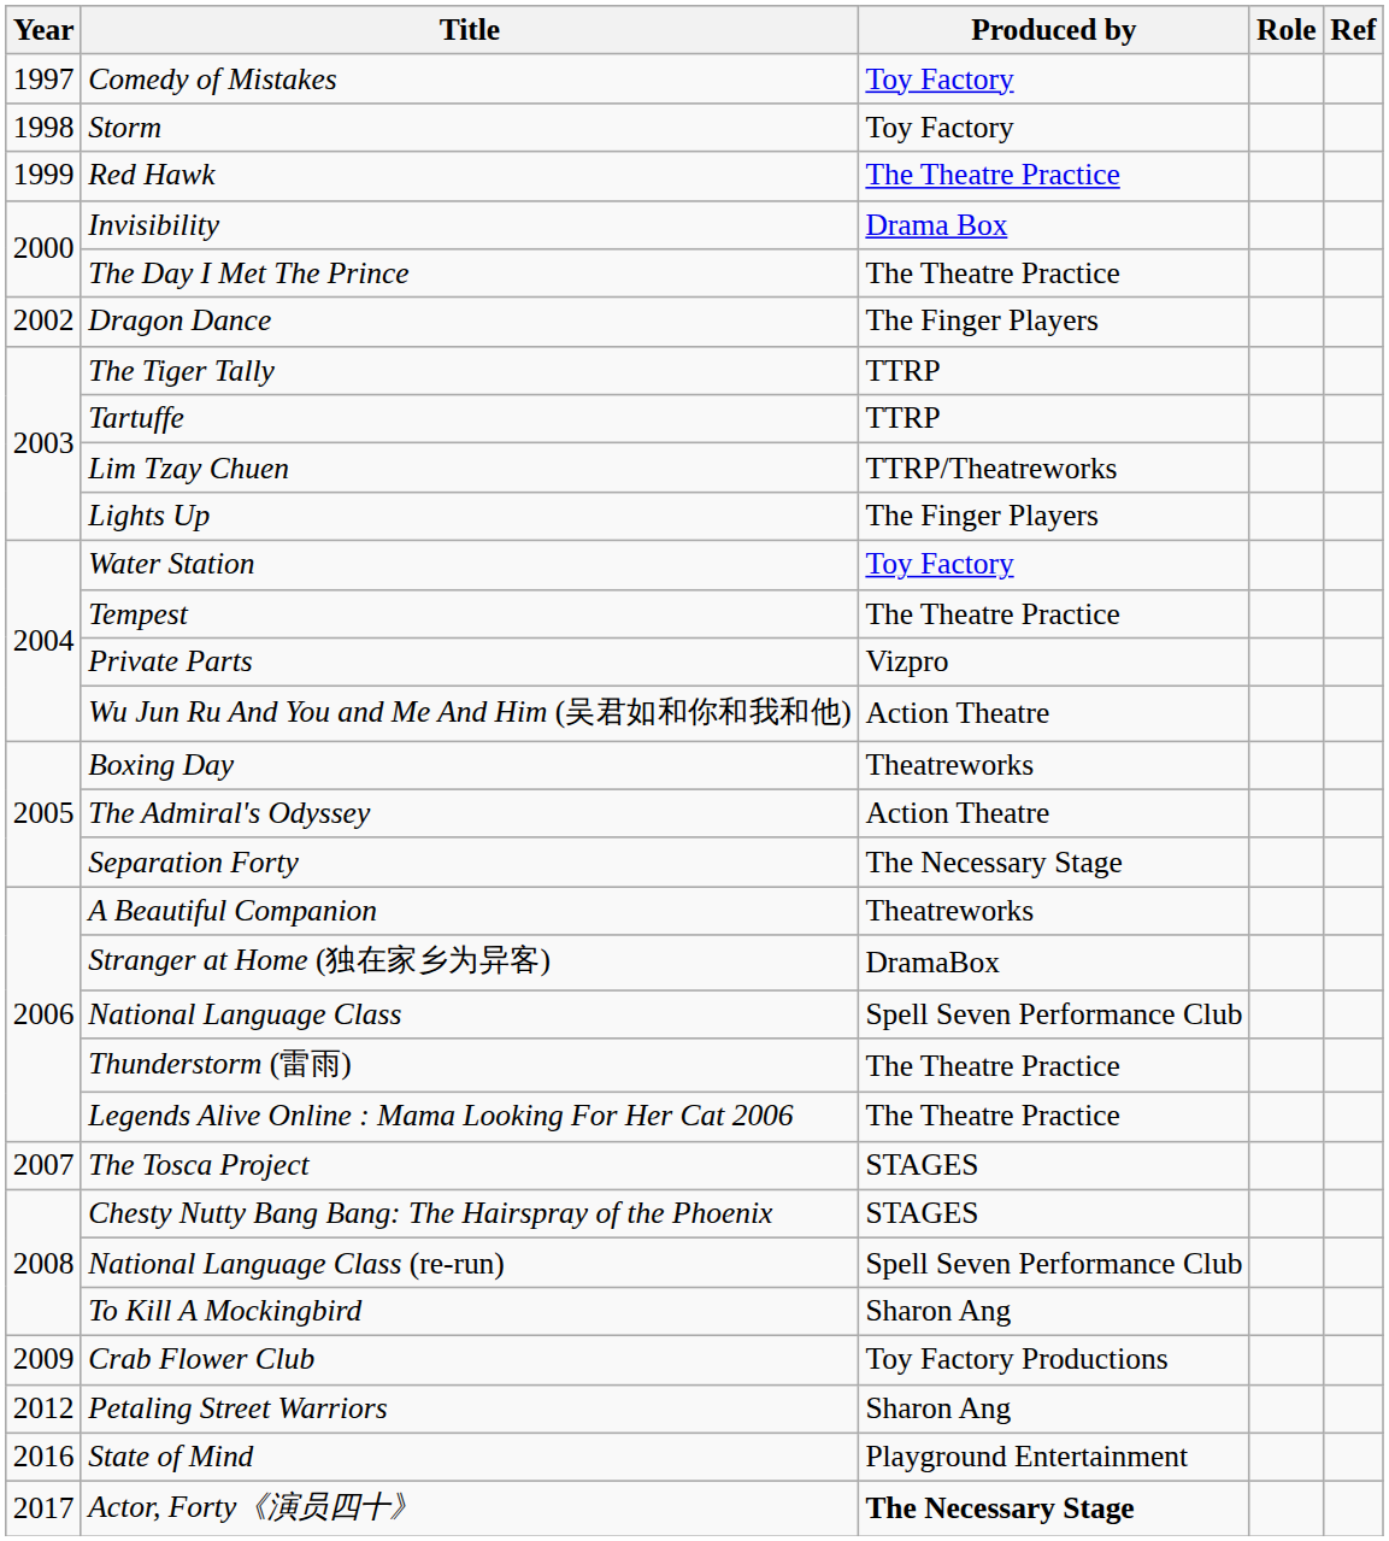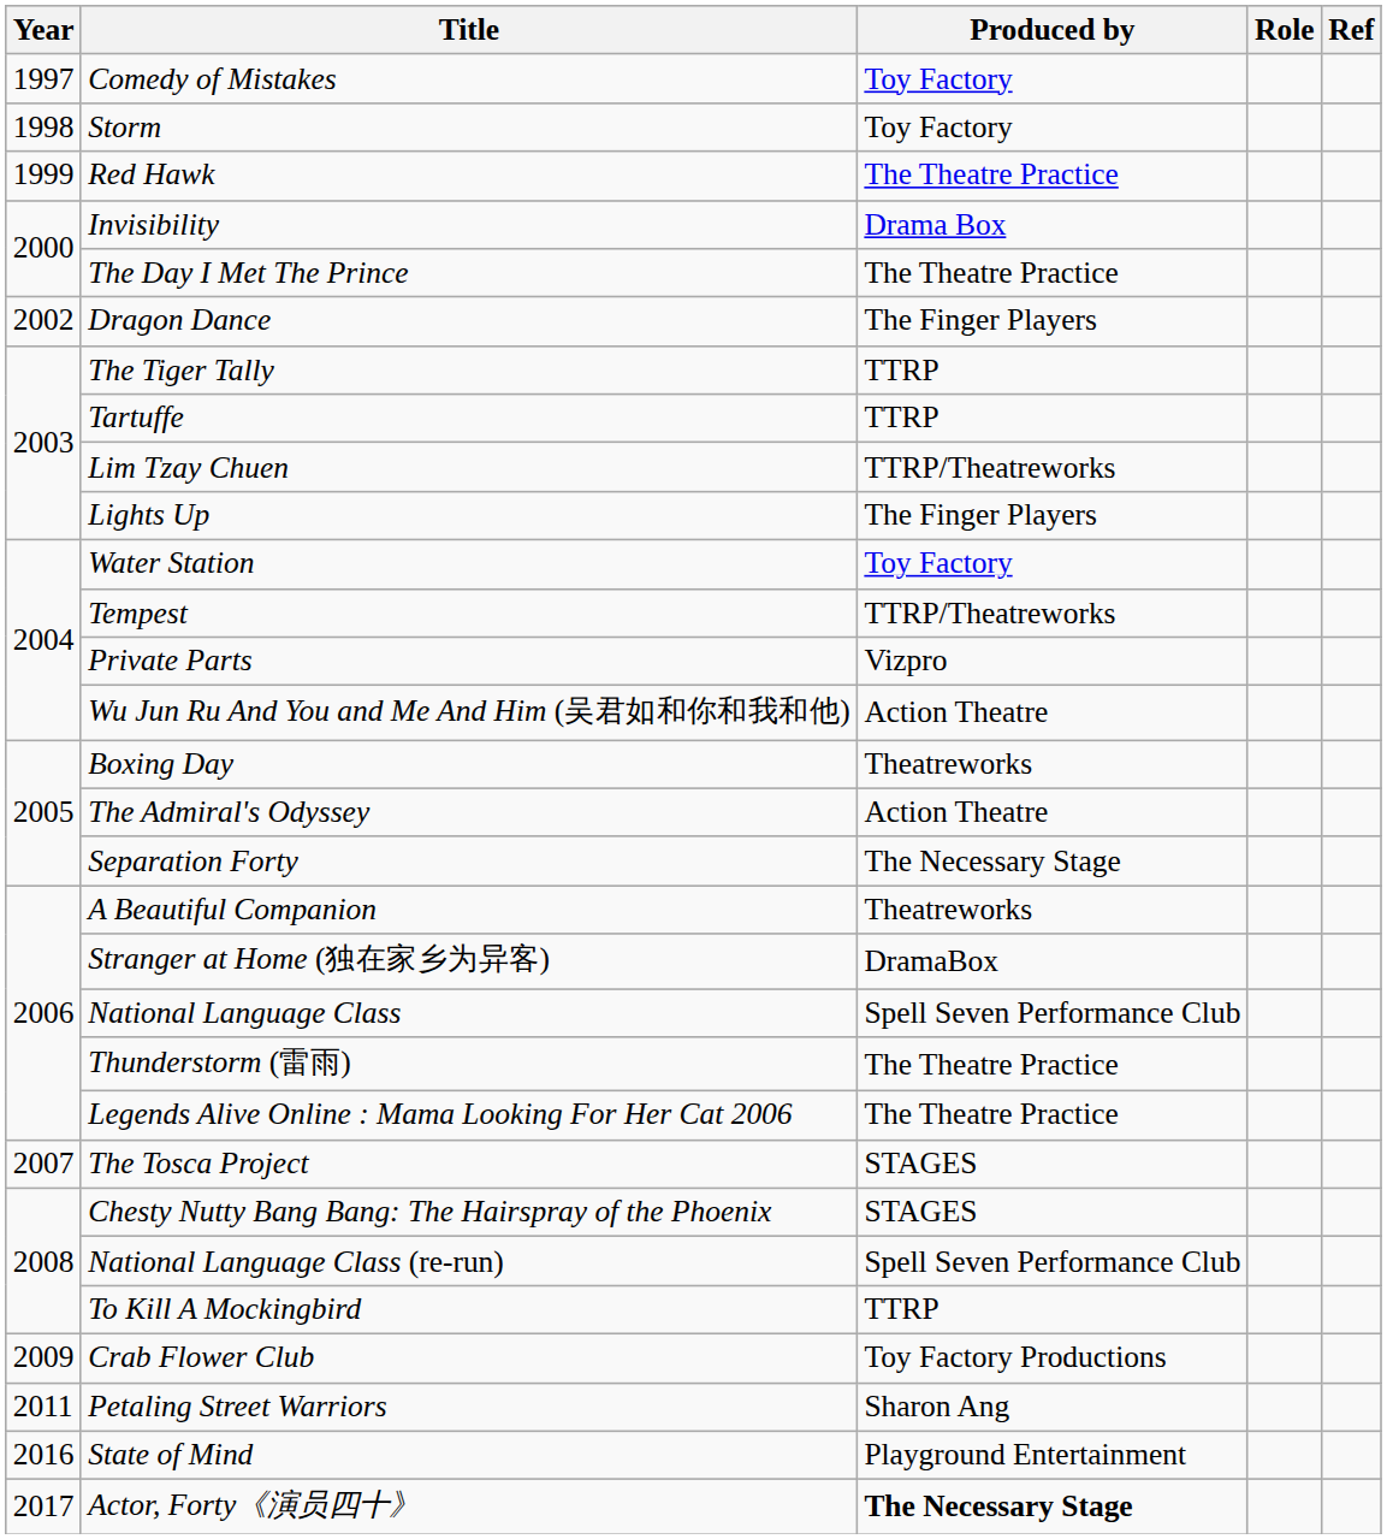Tempest | Produced by: The Theatre Practice -> TTRP/Theatreworks
To Kill A Mockingbird | Produced by: Sharon Ang -> TTRP
Petaling Street Warriors | Year: 2012 -> 2011
